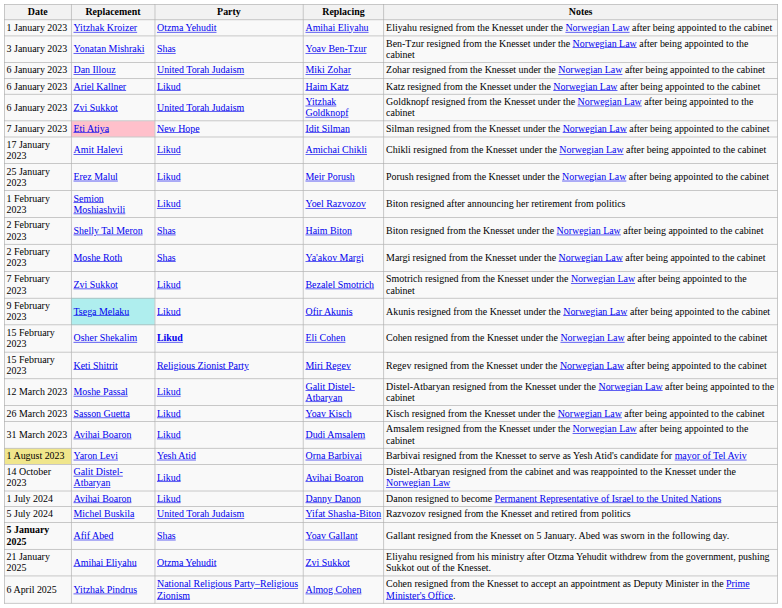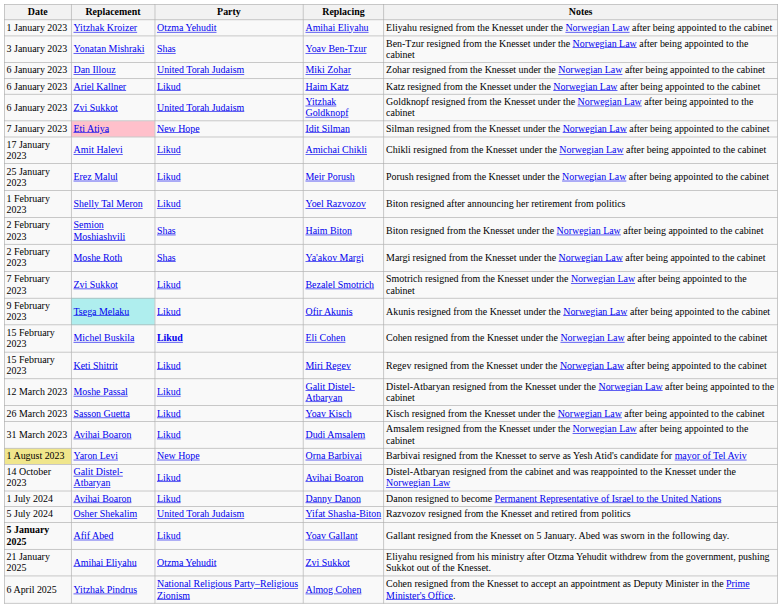Yoel Razvozov | Replacement: Semion Moshiashvili -> Shelly Tal Meron
Haim Biton | Replacement: Shelly Tal Meron -> Semion Moshiashvili
Eli Cohen | Replacement: Osher Shekalim -> Michel Buskila
Miri Regev | Party: Religious Zionist Party -> Likud
Orna Barbivai | Party: Yesh Atid -> New Hope
Yifat Shasha-Biton | Replacement: Michel Buskila -> Osher Shekalim
Yoav Gallant | Party: Shas -> Likud
